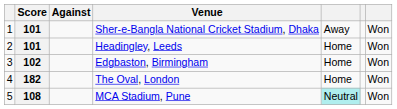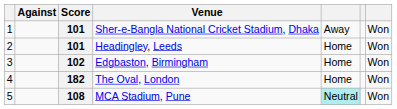columns swapped: Score <-> Against
